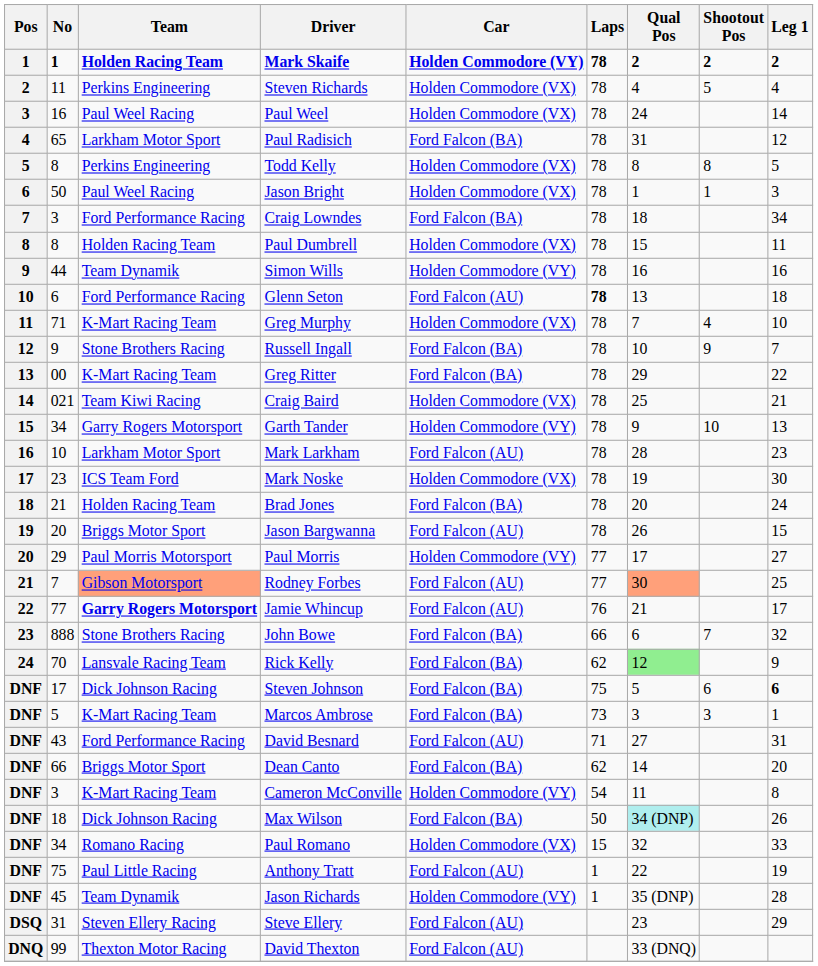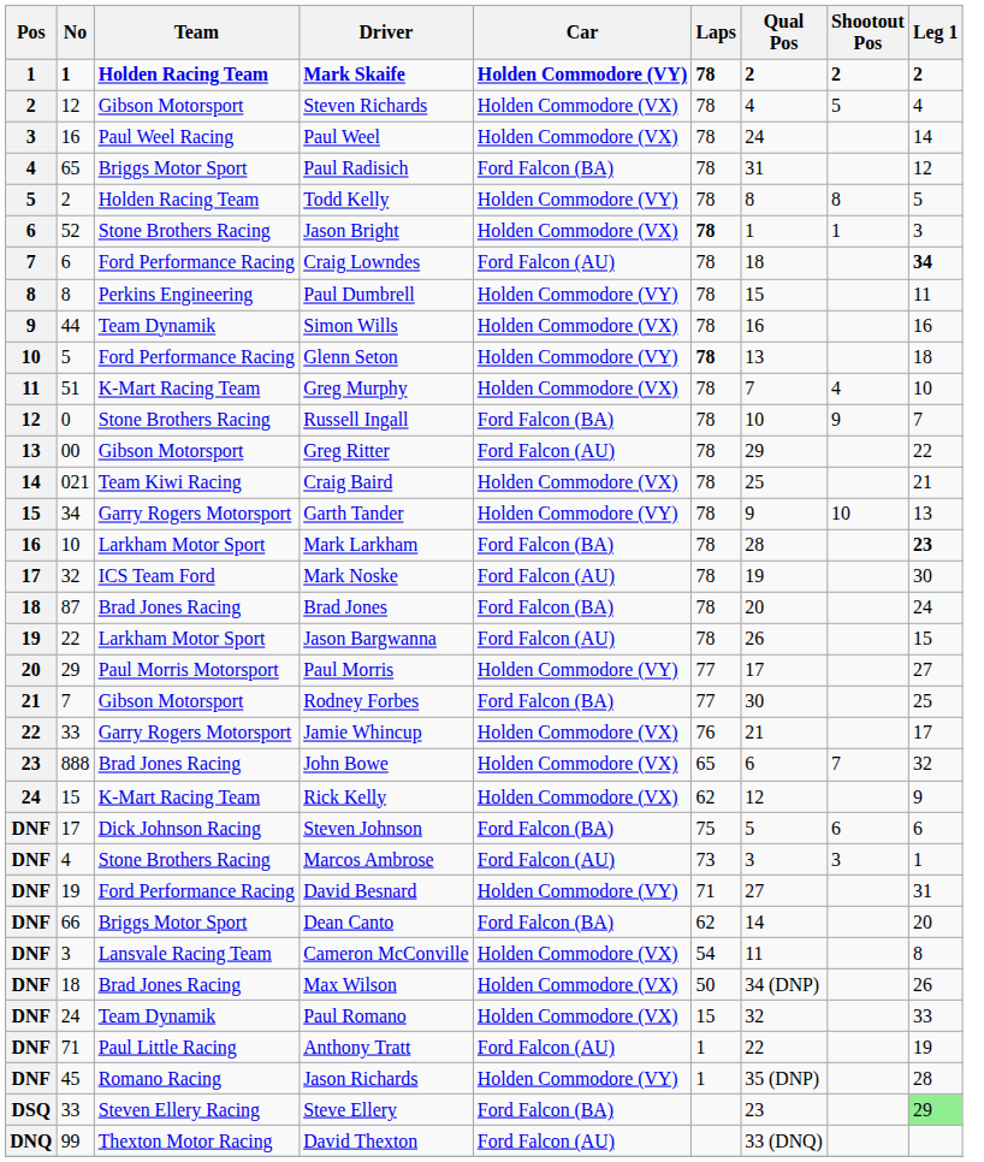Steven Richards | No: 11 -> 12
Steven Richards | Team: Perkins Engineering -> Gibson Motorsport
Paul Radisich | Team: Larkham Motor Sport -> Briggs Motor Sport
Todd Kelly | No: 8 -> 2
Todd Kelly | Team: Perkins Engineering -> Holden Racing Team
Todd Kelly | Car: Holden Commodore (VX) -> Holden Commodore (VY)
Jason Bright | No: 50 -> 52
Jason Bright | Team: Paul Weel Racing -> Stone Brothers Racing
Jason Bright | Laps: normal -> bold
Craig Lowndes | No: 3 -> 6
Craig Lowndes | Car: Ford Falcon (BA) -> Ford Falcon (AU)
Craig Lowndes | Leg 1: normal -> bold
Paul Dumbrell | Team: Holden Racing Team -> Perkins Engineering
Paul Dumbrell | Car: Holden Commodore (VX) -> Holden Commodore (VY)
Simon Wills | Car: Holden Commodore (VY) -> Holden Commodore (VX)
Glenn Seton | No: 6 -> 5
Glenn Seton | Car: Ford Falcon (AU) -> Holden Commodore (VY)
Greg Murphy | No: 71 -> 51
Russell Ingall | No: 9 -> 0
Greg Ritter | Team: K-Mart Racing Team -> Gibson Motorsport
Greg Ritter | Car: Ford Falcon (BA) -> Ford Falcon (AU)
Mark Larkham | Car: Ford Falcon (AU) -> Ford Falcon (BA)
Mark Larkham | Leg 1: normal -> bold
Mark Noske | No: 23 -> 32
Mark Noske | Car: Holden Commodore (VX) -> Ford Falcon (AU)
Brad Jones | No: 21 -> 87
Brad Jones | Team: Holden Racing Team -> Brad Jones Racing
Jason Bargwanna | No: 20 -> 22
Jason Bargwanna | Team: Briggs Motor Sport -> Larkham Motor Sport
Rodney Forbes | Team: lightsalmon background -> no background
Rodney Forbes | Car: Ford Falcon (AU) -> Ford Falcon (BA)
Rodney Forbes | Qual Pos: lightsalmon background -> no background
Jamie Whincup | No: 77 -> 33
Jamie Whincup | Team: bold -> normal
Jamie Whincup | Car: Ford Falcon (AU) -> Holden Commodore (VX)
John Bowe | Team: Stone Brothers Racing -> Brad Jones Racing
John Bowe | Car: Ford Falcon (BA) -> Holden Commodore (VX)
John Bowe | Laps: 66 -> 65
Rick Kelly | No: 70 -> 15
Rick Kelly | Team: Lansvale Racing Team -> K-Mart Racing Team
Rick Kelly | Car: Ford Falcon (BA) -> Holden Commodore (VX)
Rick Kelly | Qual Pos: lightgreen background -> no background
Steven Johnson | Leg 1: bold -> normal
Marcos Ambrose | No: 5 -> 4
Marcos Ambrose | Team: K-Mart Racing Team -> Stone Brothers Racing
Marcos Ambrose | Car: Ford Falcon (BA) -> Ford Falcon (AU)
David Besnard | No: 43 -> 19
David Besnard | Car: Ford Falcon (AU) -> Holden Commodore (VY)
Cameron McConville | Team: K-Mart Racing Team -> Lansvale Racing Team
Cameron McConville | Car: Holden Commodore (VY) -> Holden Commodore (VX)
Max Wilson | Team: Dick Johnson Racing -> Brad Jones Racing
Max Wilson | Car: Ford Falcon (BA) -> Holden Commodore (VX)
Max Wilson | Qual Pos: paleturquoise background -> no background
Paul Romano | No: 34 -> 24
Paul Romano | Team: Romano Racing -> Team Dynamik
Anthony Tratt | No: 75 -> 71
Jason Richards | Team: Team Dynamik -> Romano Racing
Steve Ellery | No: 31 -> 33
Steve Ellery | Car: Ford Falcon (AU) -> Ford Falcon (BA)
Steve Ellery | Leg 1: no background -> lightgreen background
